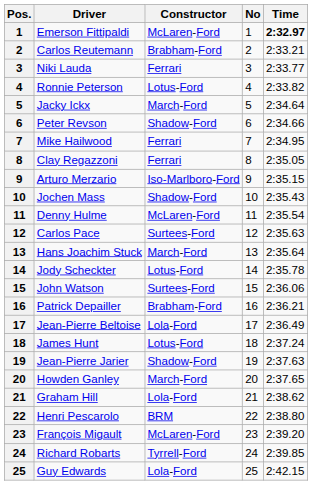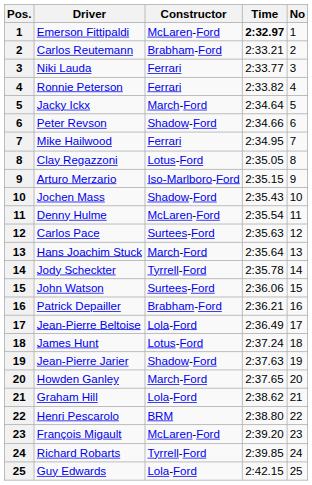columns swapped: Time <-> No
Ronnie Peterson | Constructor: Lotus-Ford -> Ferrari
Clay Regazzoni | Constructor: Ferrari -> Lotus-Ford
Jody Scheckter | Constructor: Lotus-Ford -> Tyrrell-Ford
